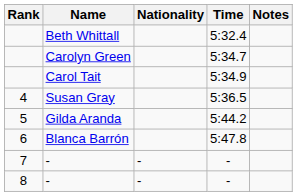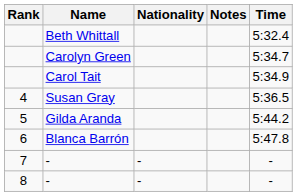columns swapped: Time <-> Notes
